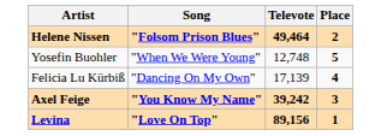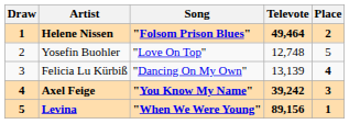+ column: Draw | 1 | 2 | 3 | 4 | 5
Yosefin Buohler | Song: "When We Were Young" -> "Love On Top"
Yosefin Buohler | Place: bold -> normal
Felicia Lu Kürbiß | Televote: 17,139 -> 13,139
Levina | Song: "Love On Top" -> "When We Were Young"
